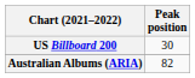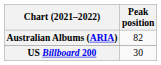rows swapped: Australian Albums (ARIA) <-> US Billboard 200
